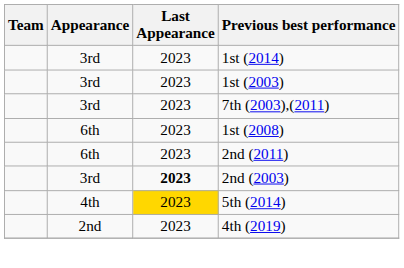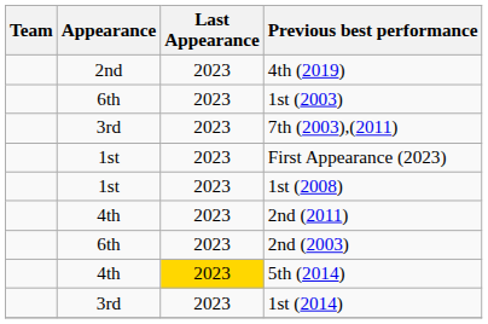rows swapped: 1st (2014) <-> 4th (2019)
1st (2003) | Appearance: 3rd -> 6th
+ row: 1st | 2023 | First Appearance (2023)
1st (2008) | Appearance: 6th -> 1st
2nd (2011) | Appearance: 6th -> 4th
2nd (2003) | Appearance: 3rd -> 6th
2nd (2003) | Last Appearance: bold -> normal
